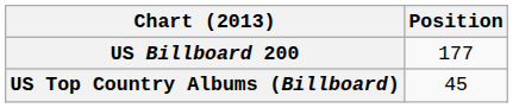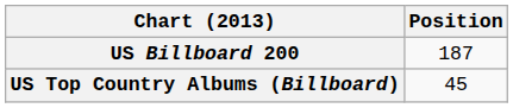US Billboard 200 | Position: 177 -> 187
